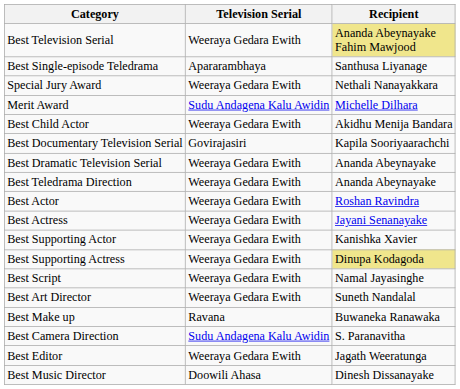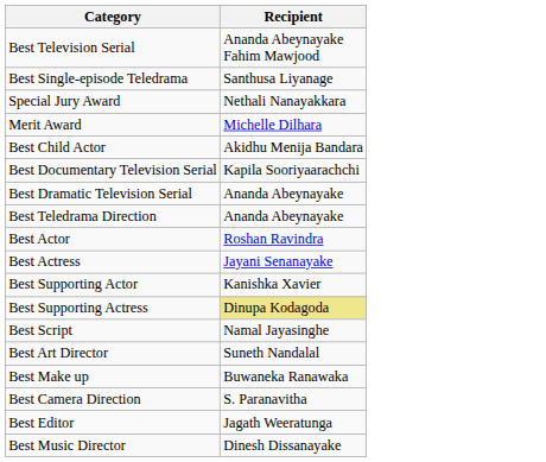- column: Television Serial | Weeraya Gedara Ewith | Apararambhaya | Weeraya Gedara Ewith | Sudu Andagena Kalu Awidin | Weeraya Gedara Ewith | Govirajasiri | Weeraya Gedara Ewith | Weeraya Gedara Ewith | Weeraya Gedara Ewith | Weeraya Gedara Ewith | Weeraya Gedara Ewith | Weeraya Gedara Ewith | Weeraya Gedara Ewith | Weeraya Gedara Ewith | Ravana | Sudu Andagena Kalu Awidin | Weeraya Gedara Ewith | Doowili Ahasa
Best Television Serial | Recipient: khaki background -> no background
